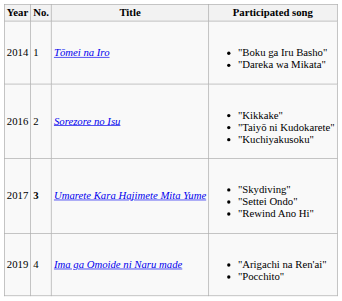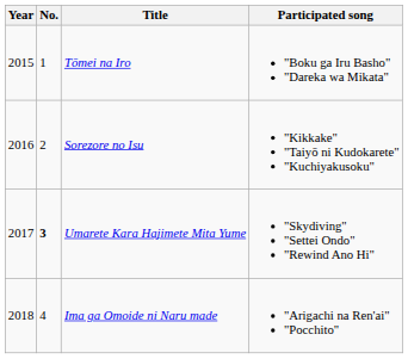Tōmei na Iro | Year: 2014 -> 2015
Ima ga Omoide ni Naru made | Year: 2019 -> 2018
